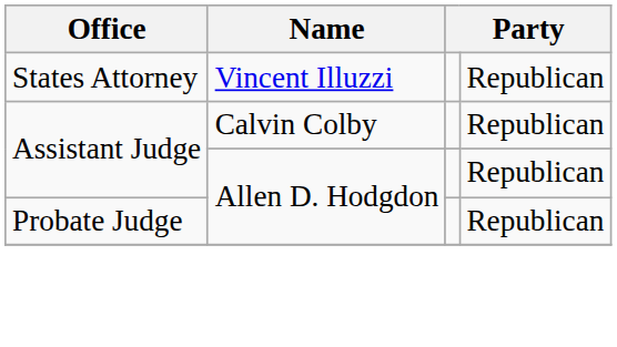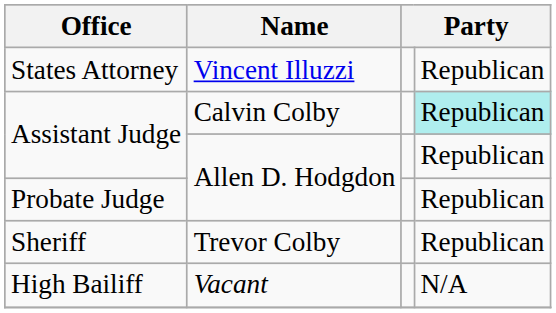Assistant Judge / Calvin Colby | column 4: no background -> paleturquoise background
+ row: Sheriff | Trevor Colby | Republican
+ row: High Bailiff | Vacant | N/A
